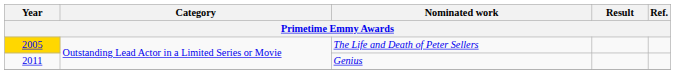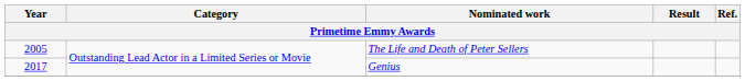The Life and Death of Peter Sellers | Year: gold background -> no background
Genius | Year: 2011 -> 2017
